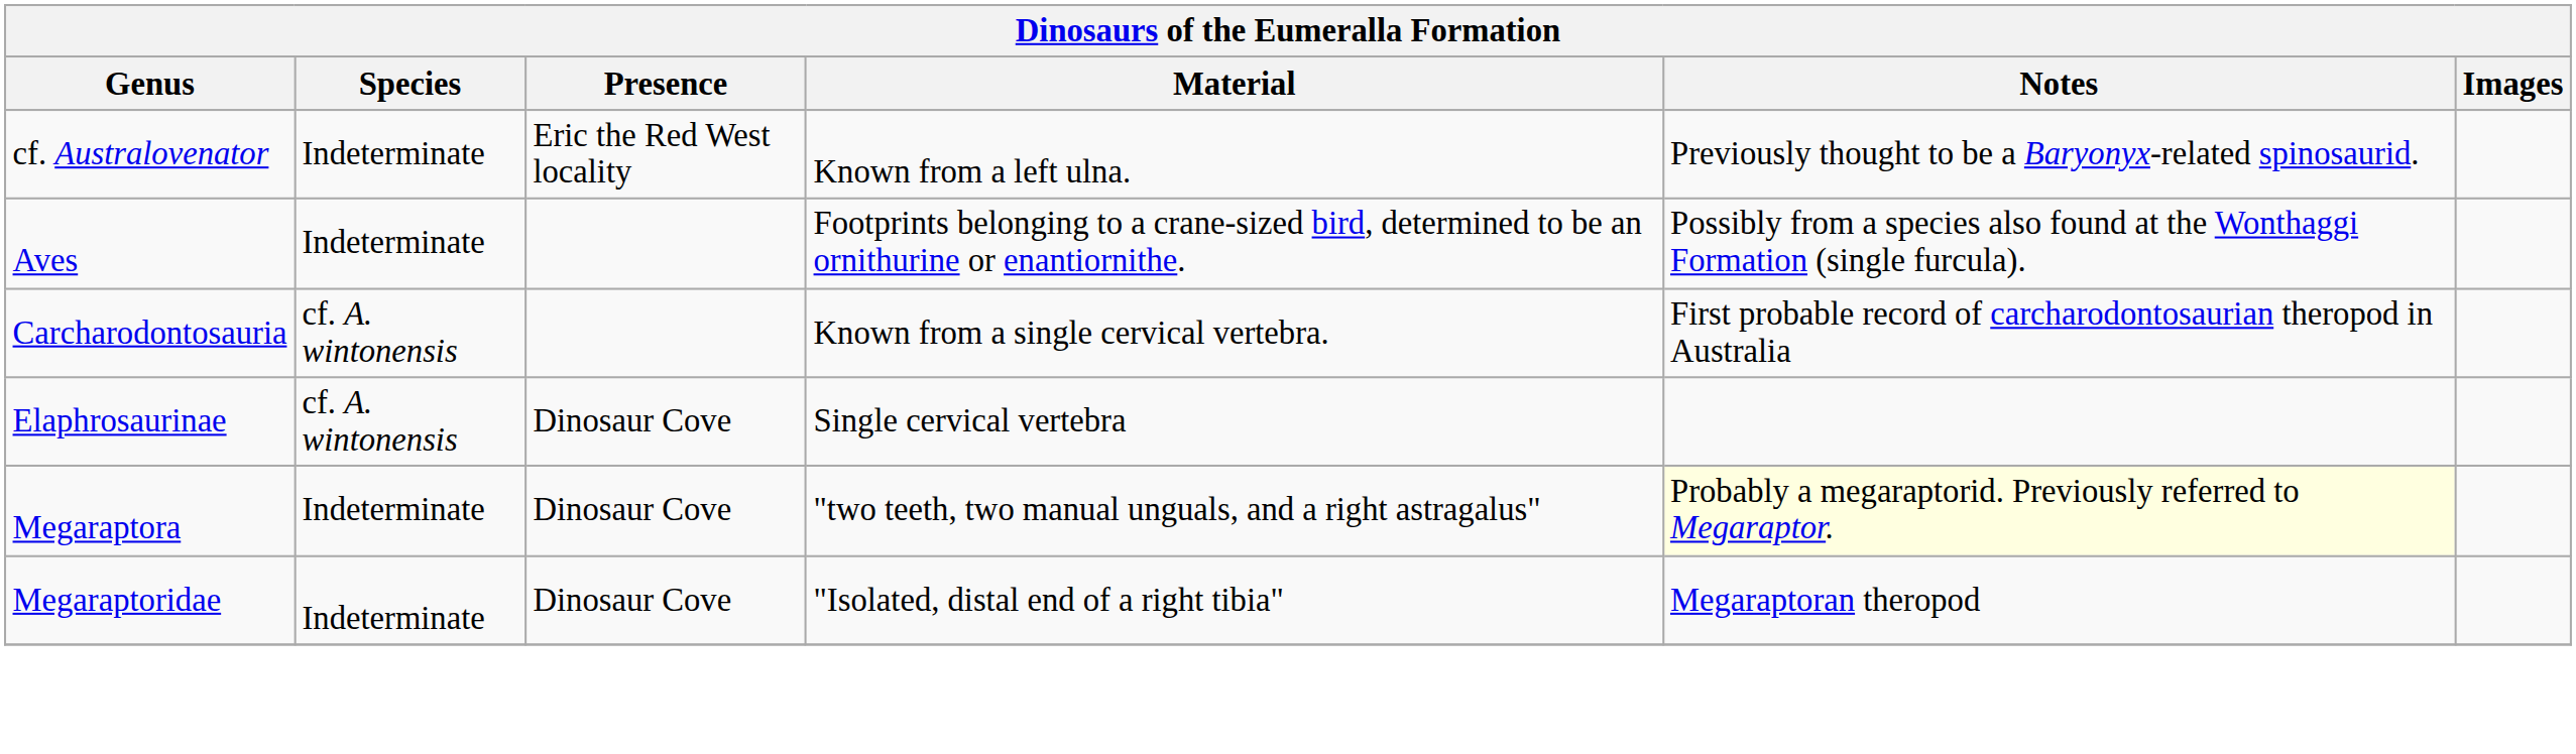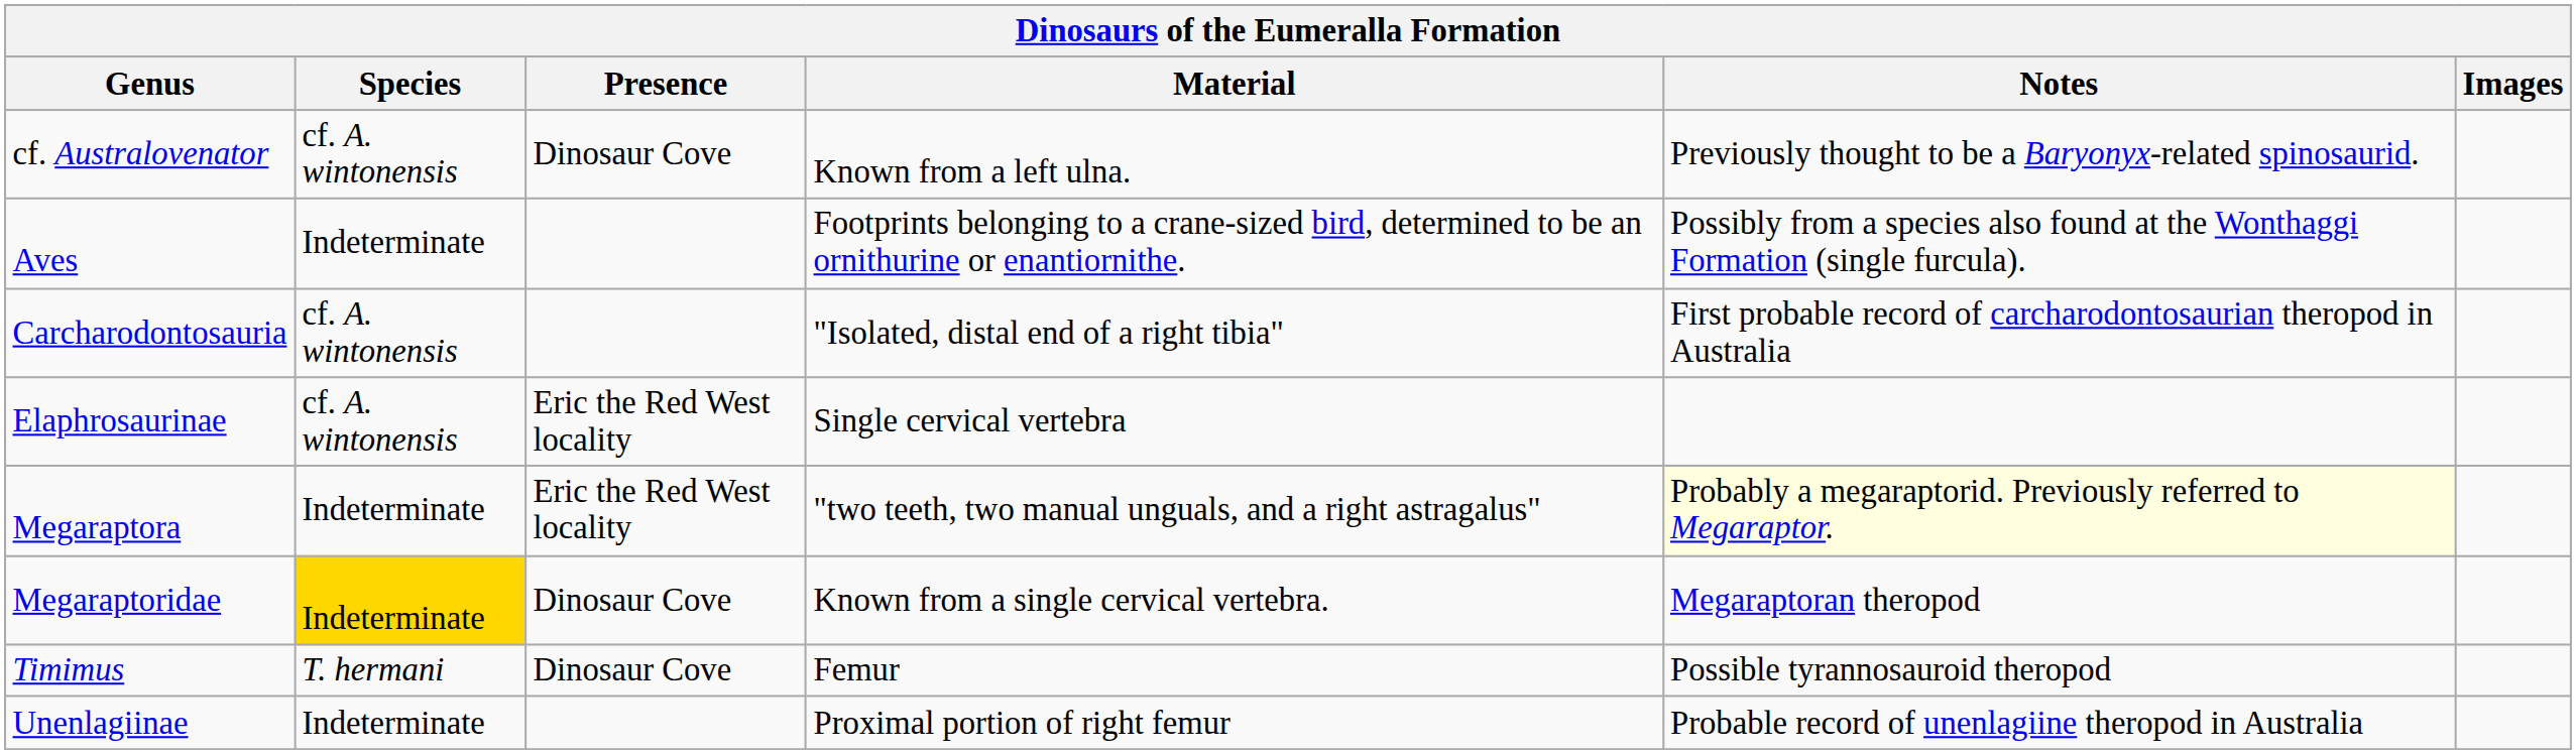cf. Australovenator | Species: Indeterminate -> cf. A. wintonensis
cf. Australovenator | Presence: Eric the Red West locality -> Dinosaur Cove
Carcharodontosauria | Material: Known from a single cervical vertebra. -> "Isolated, distal end of a right tibia"
Elaphrosaurinae | Presence: Dinosaur Cove -> Eric the Red West locality
Megaraptora | Presence: Dinosaur Cove -> Eric the Red West locality
Megaraptoridae | Species: no background -> gold background
Megaraptoridae | Material: "Isolated, distal end of a right tibia" -> Known from a single cervical vertebra.
+ row: Timimus | T. hermani | Dinosaur Cove | Femur | Possible tyrannosauroid theropod
+ row: Unenlagiinae | Indeterminate | Proximal portion of right femur | Probable record of unenlagiine theropod in Australia
